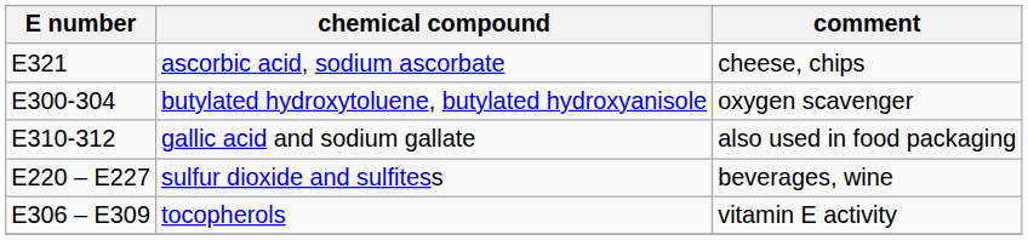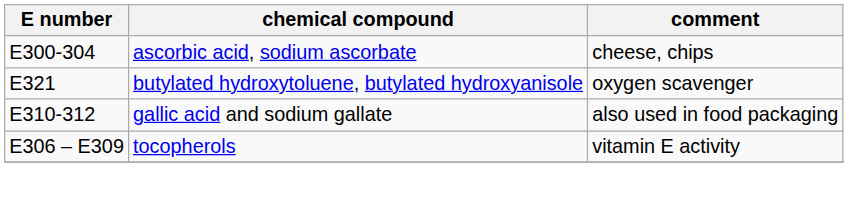ascorbic acid, sodium ascorbate | E number: E321 -> E300-304
butylated hydroxytoluene, butylated hydroxyanisole | E number: E300-304 -> E321
- row: E220 – E227 | sulfur dioxide and sulfitess | beverages, wine
